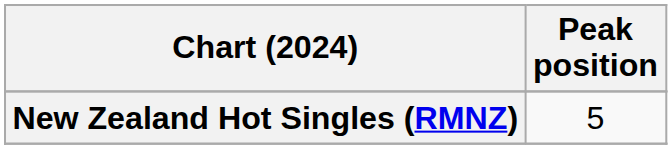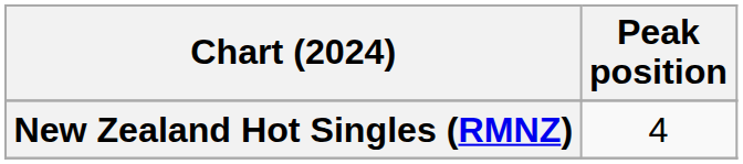New Zealand Hot Singles (RMNZ) | Peak position: 5 -> 4
